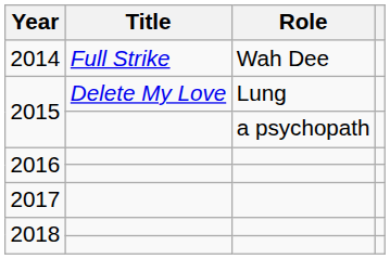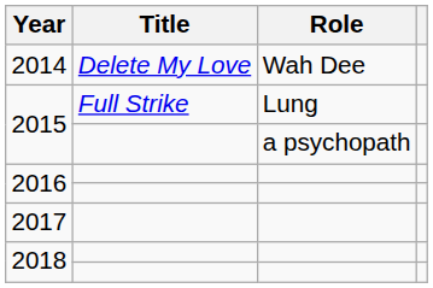2014 | Title: Full Strike -> Delete My Love
2015 / Lung | Title: Delete My Love -> Full Strike
